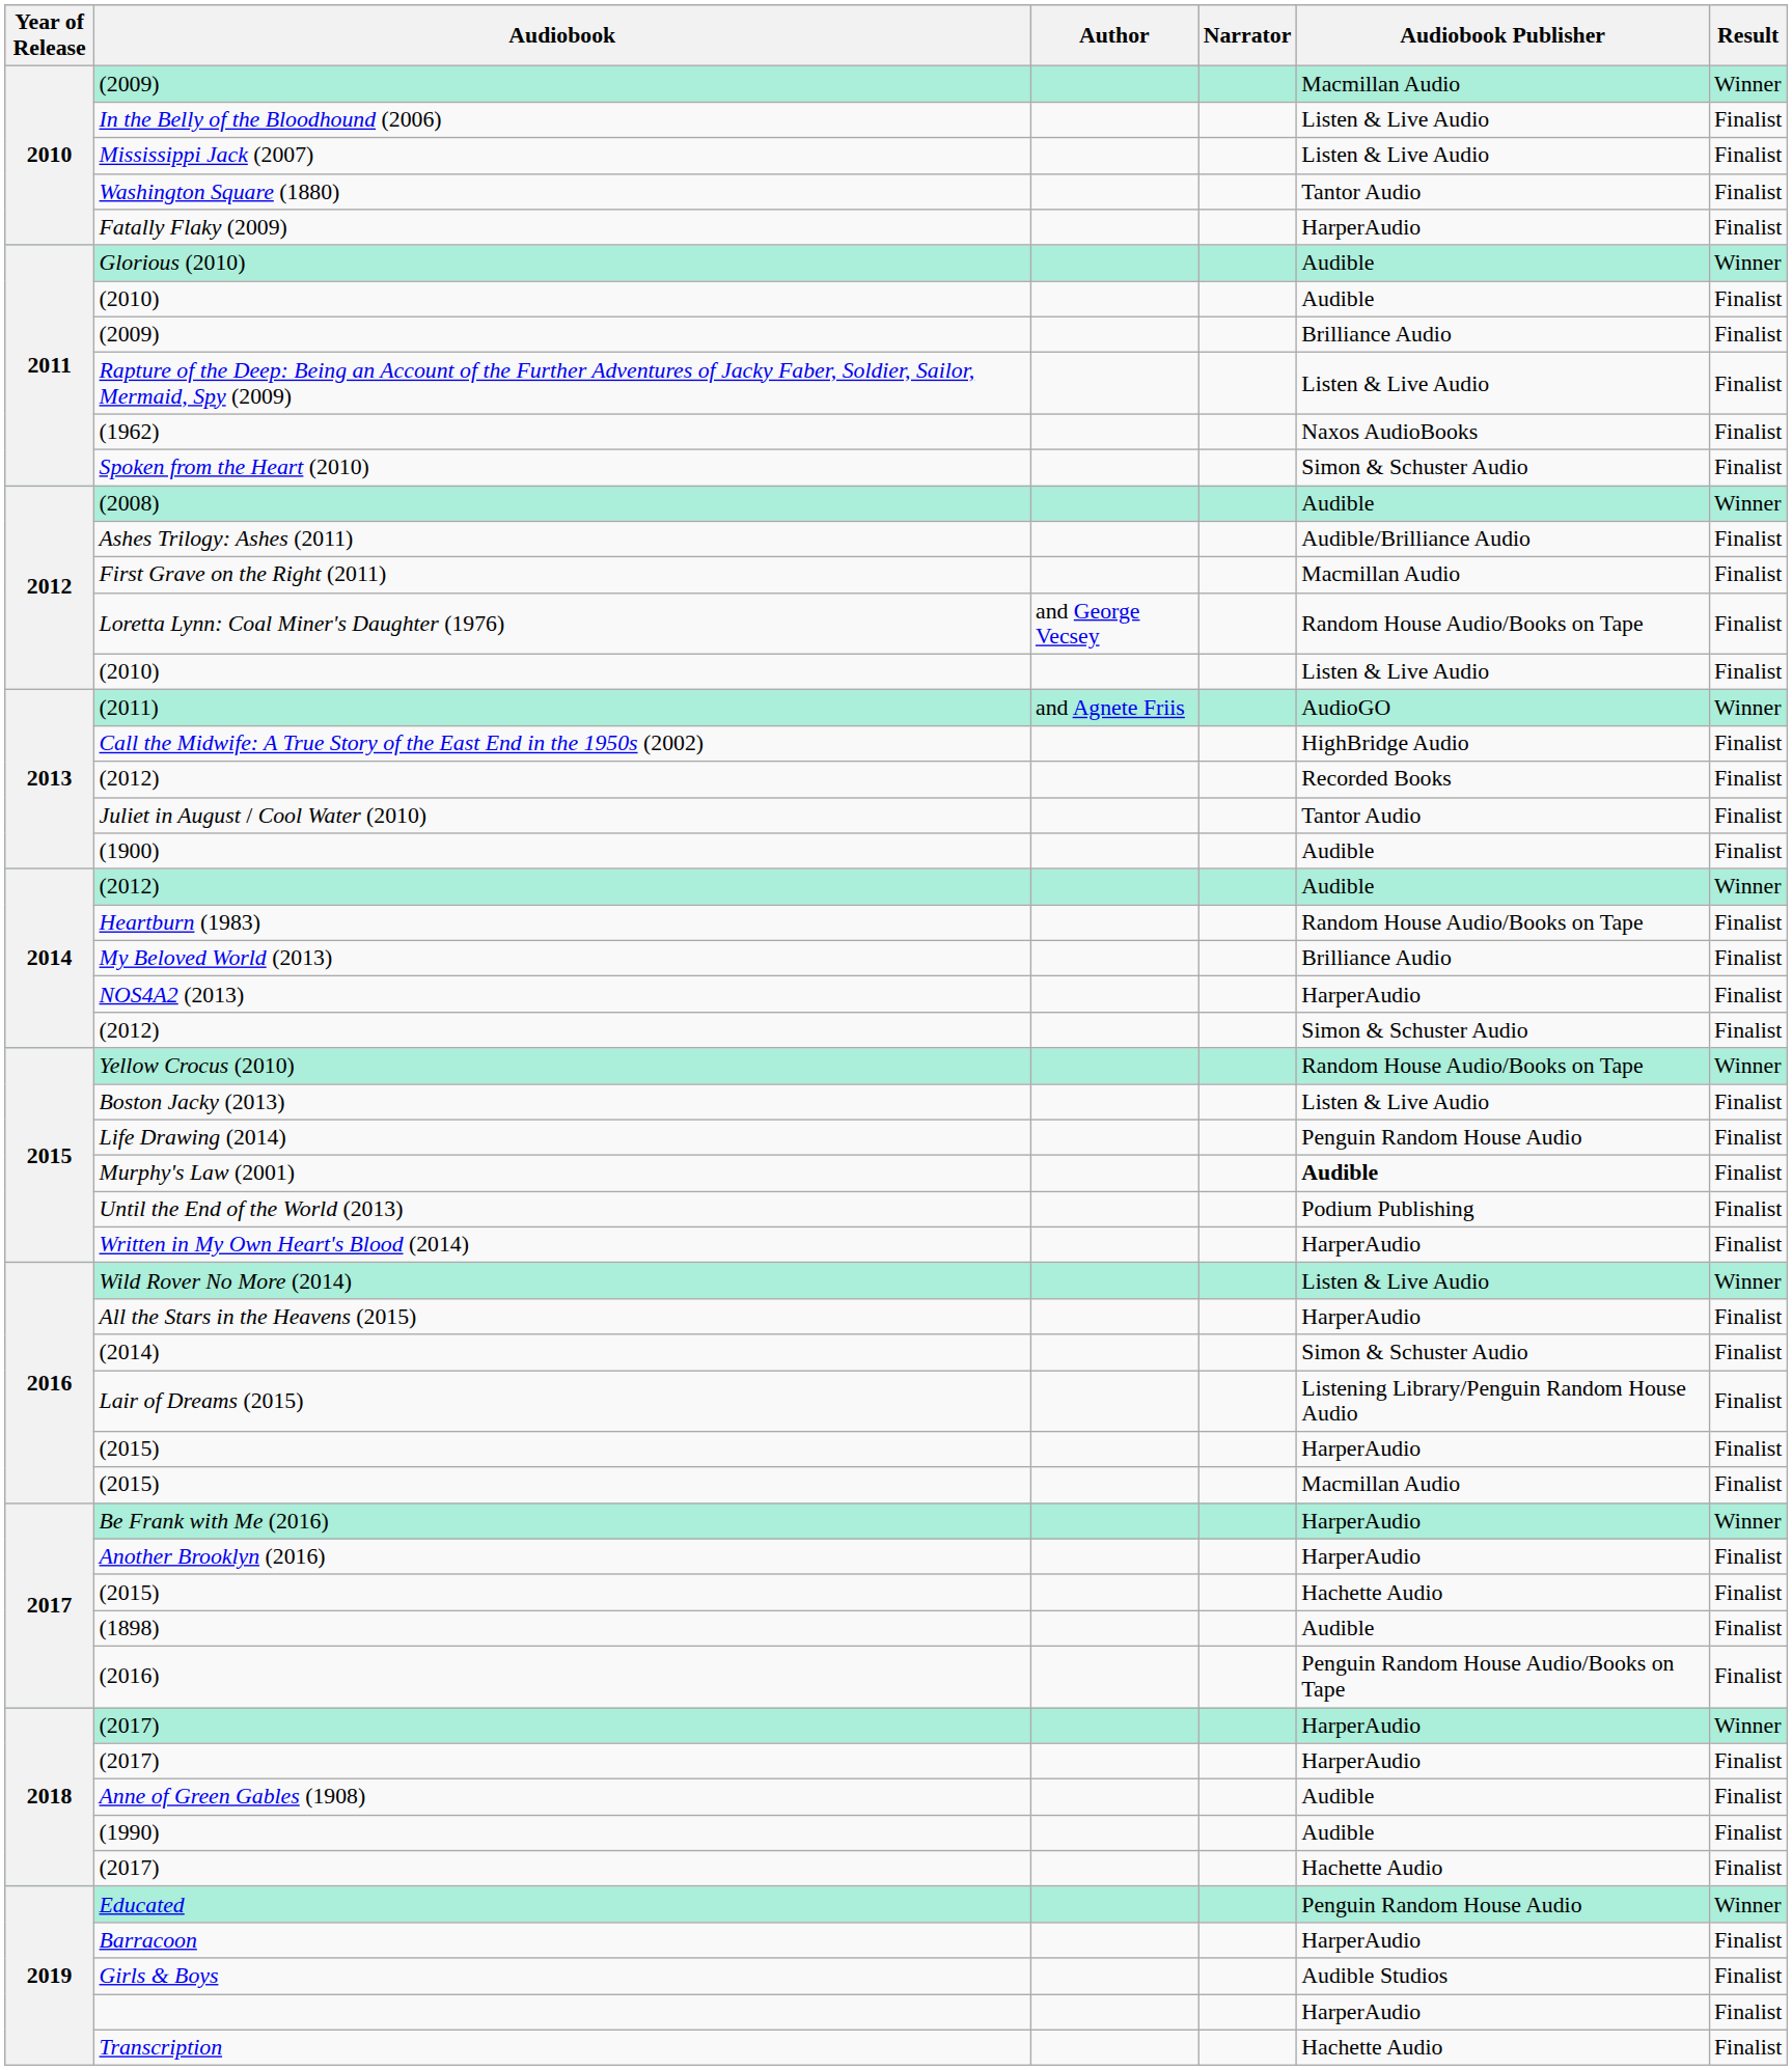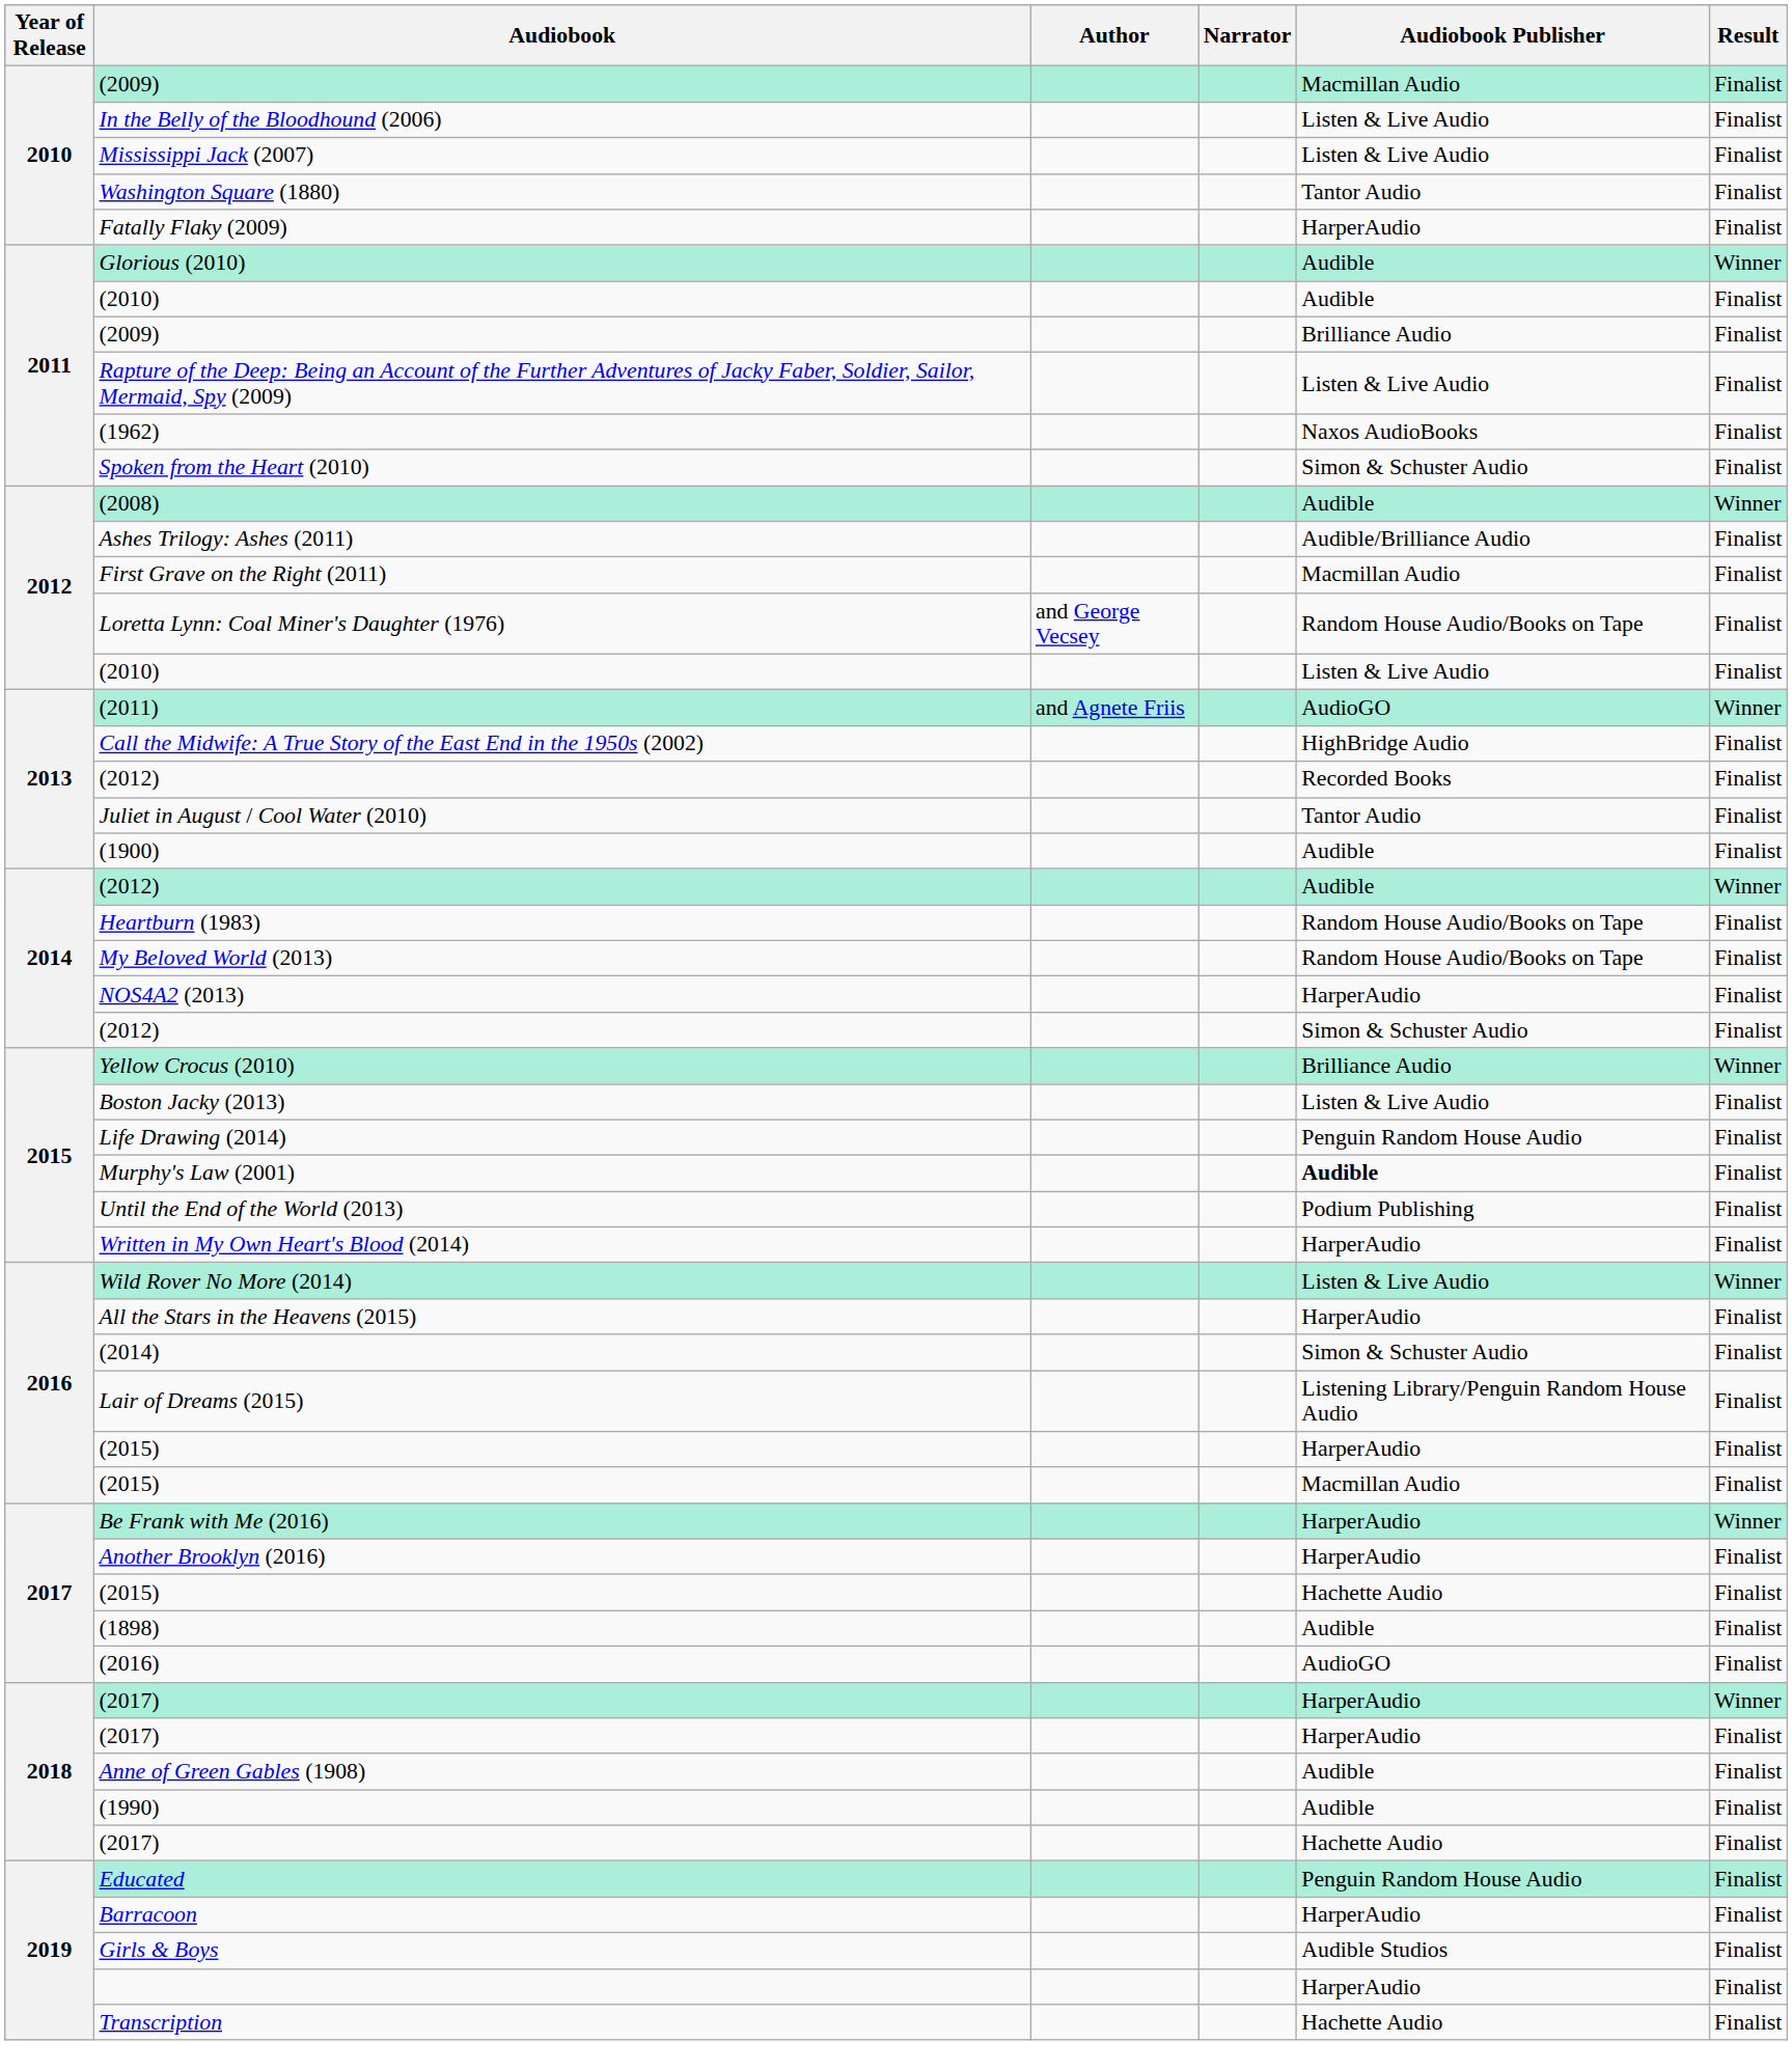2010 / (2009) | Result: Winner -> Finalist
My Beloved World (2013) | Audiobook Publisher: Brilliance Audio -> Random House Audio/Books on Tape
Yellow Crocus (2010) | Audiobook Publisher: Random House Audio/Books on Tape -> Brilliance Audio
(2016) | Audiobook Publisher: Penguin Random House Audio/Books on Tape -> AudioGO
Educated | Result: Winner -> Finalist
